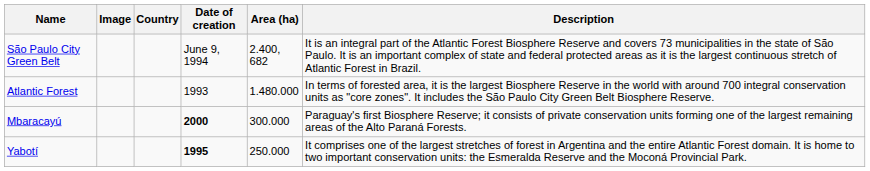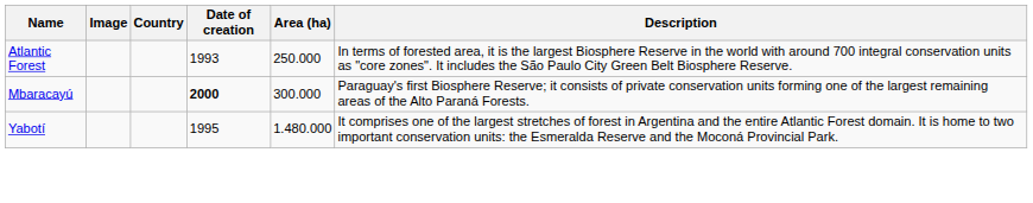- row: São Paulo City Green Belt | June 9, 1994 | 2.400, 682 | It is an integral part of the Atlantic Forest Biosphere Reserve and covers 73 municipalities in the state of São Paulo. It is an important complex of state and federal protected areas as it is the largest continuous stretch of Atlantic Forest in Brazil.
Atlantic Forest | Area (ha): 1.480.000 -> 250.000
Yabotí | Date of creation: bold -> normal
Yabotí | Area (ha): 250.000 -> 1.480.000
